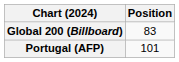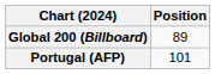Global 200 (Billboard) | Position: 83 -> 89
